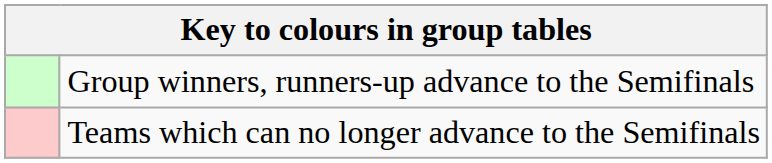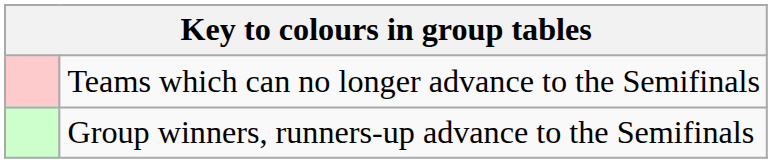rows swapped: Group winners, runners-up advance to the Semifinals <-> Teams which can no longer advance to the Semifinals
